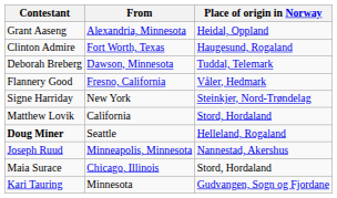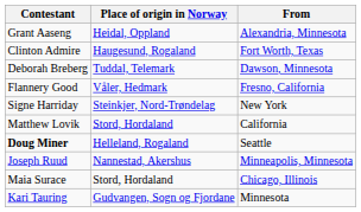columns swapped: From <-> Place of origin in Norway
